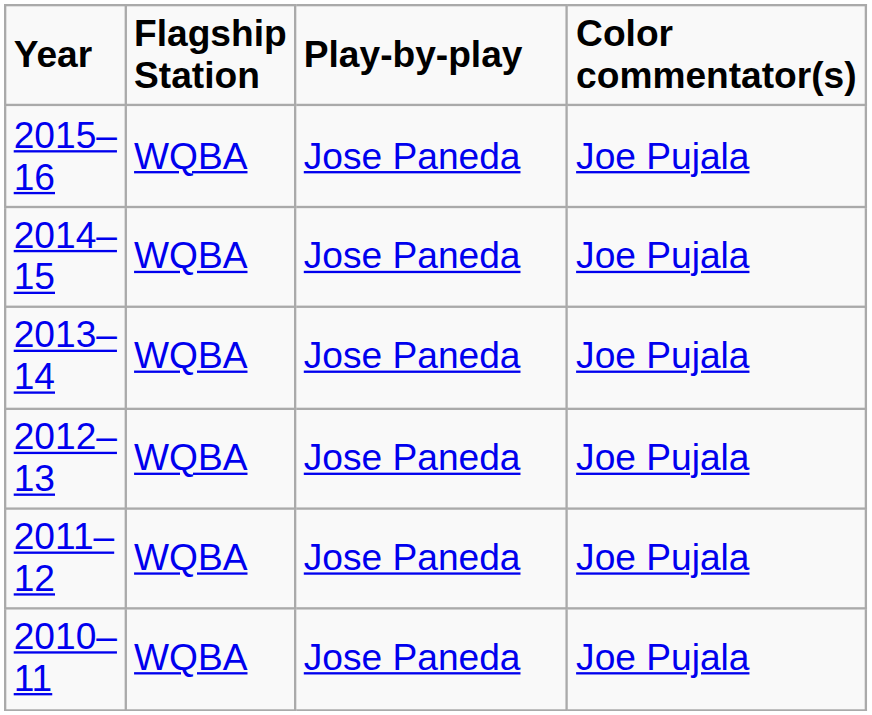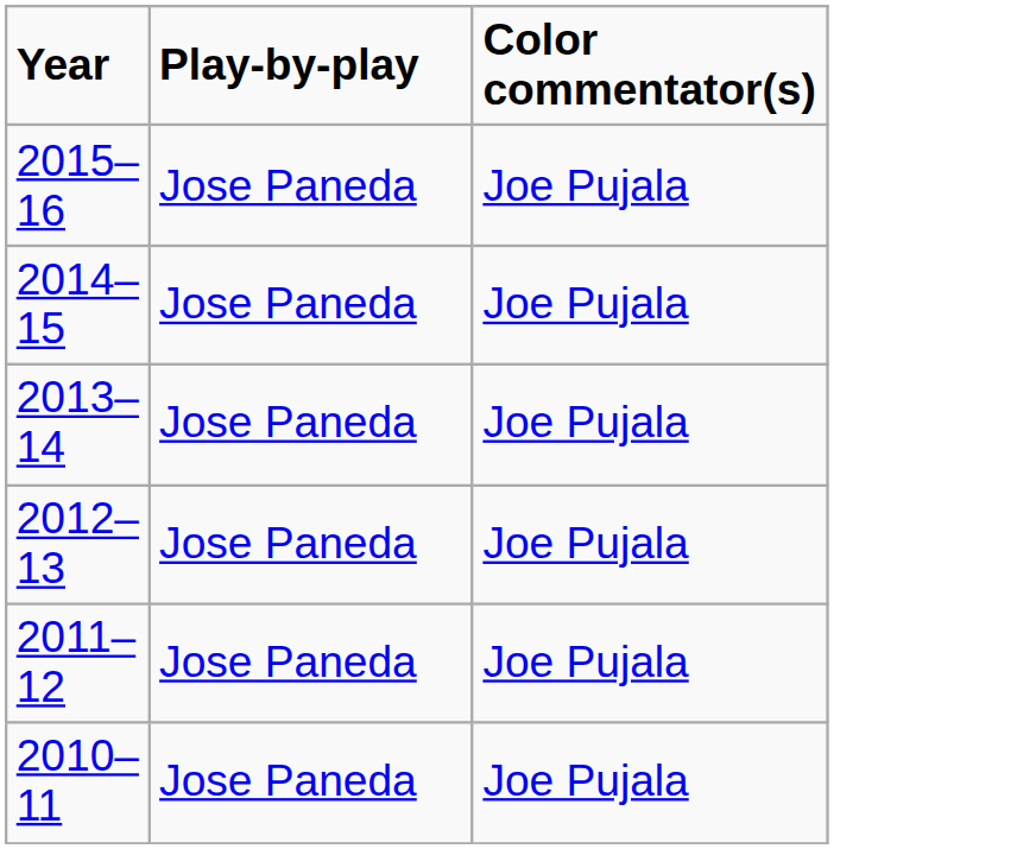- column: Flagship Station | WQBA | WQBA | WQBA | WQBA | WQBA | WQBA
